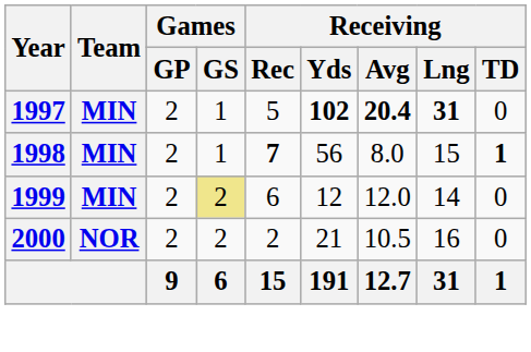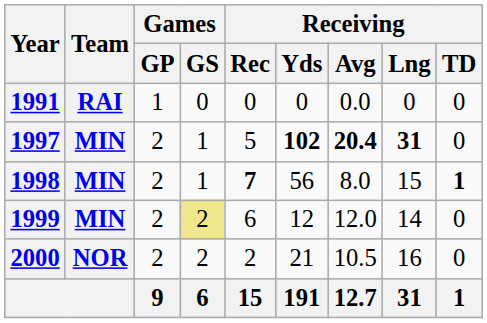+ row: 1991 | RAI | 1 | 0 | 0 | 0 | 0.0 | 0 | 0
